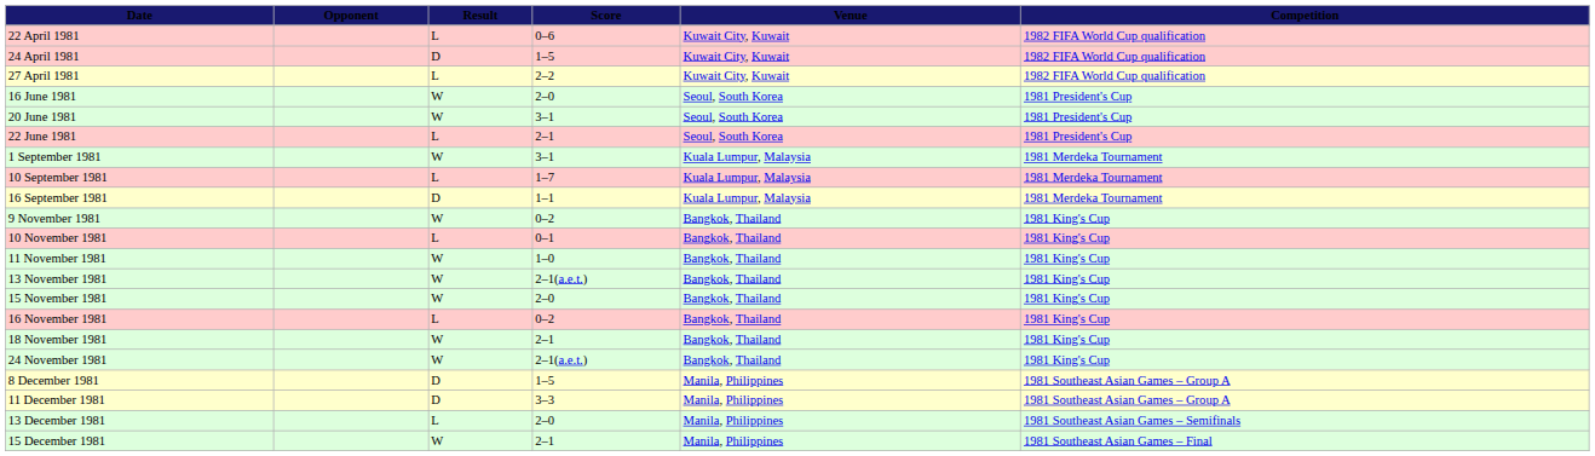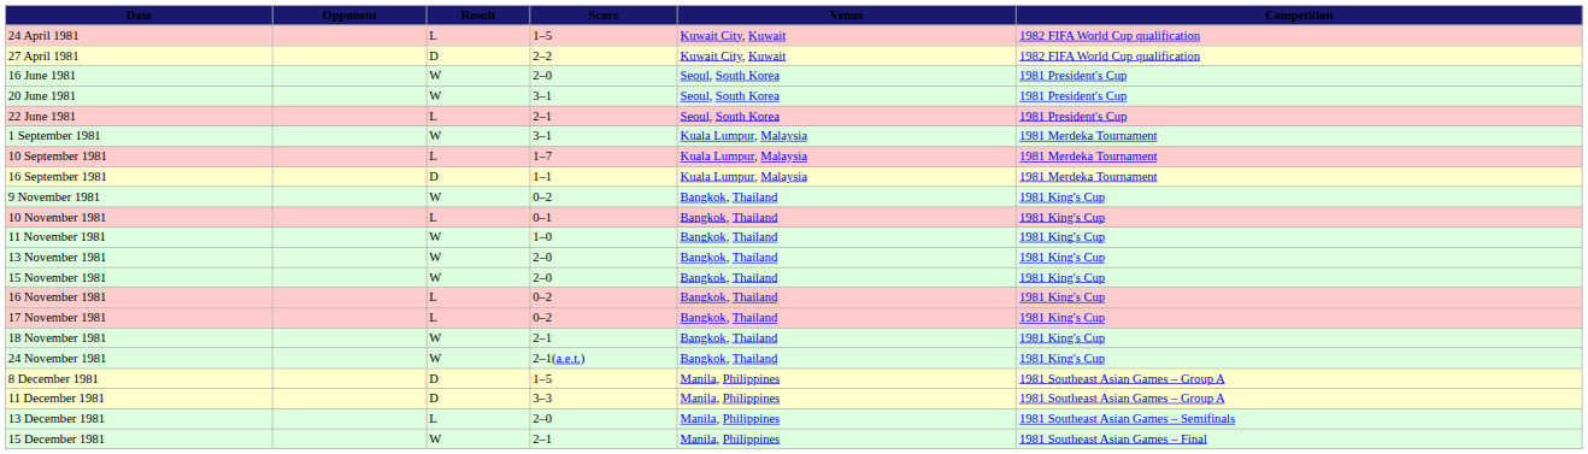- row: 22 April 1981 | L | 0–6 | Kuwait City, Kuwait | 1982 FIFA World Cup qualification
24 April 1981 | Result: D -> L
27 April 1981 | Result: L -> D
13 November 1981 | Score: 2–1(a.e.t.) -> 2–0
+ row: 17 November 1981 | L | 0–2 | Bangkok, Thailand | 1981 King's Cup
